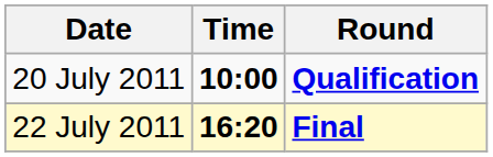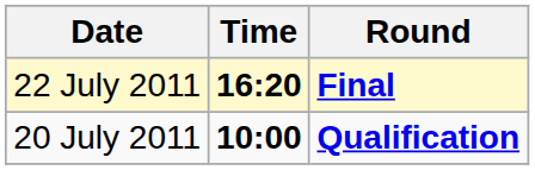rows swapped: 20 July 2011 <-> 22 July 2011
